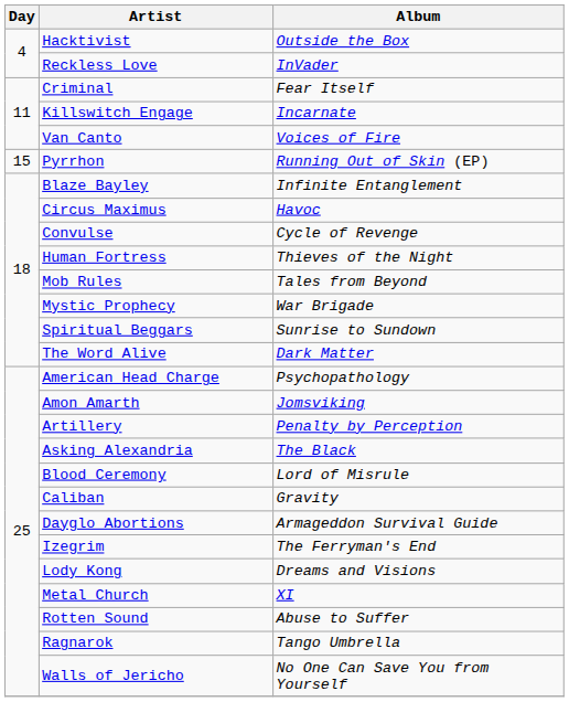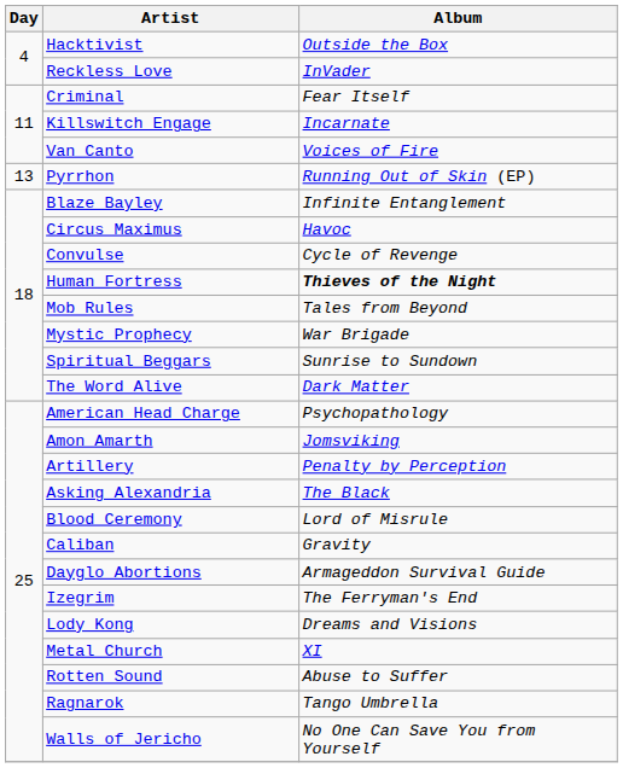Pyrrhon | Day: 15 -> 13
Human Fortress | Album: normal -> bold
